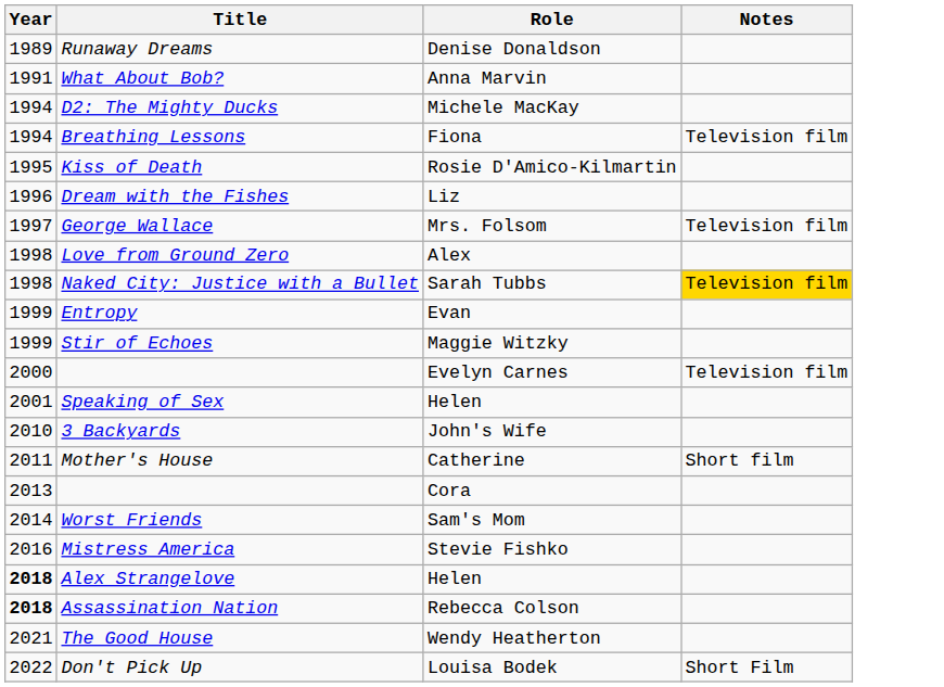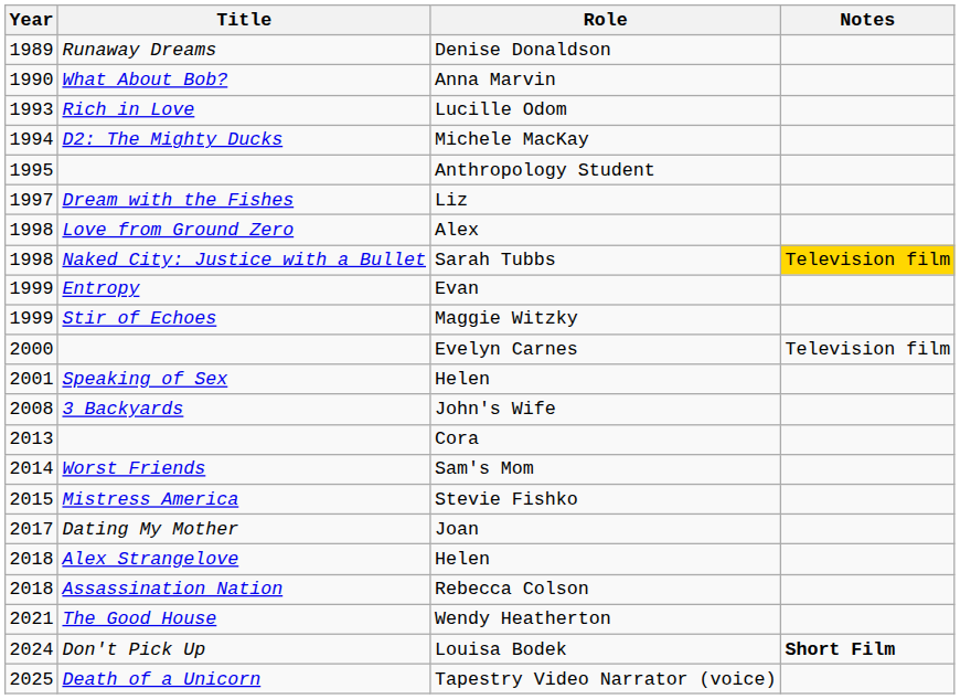Anna Marvin | Year: 1991 -> 1990
+ row: 1993 | Rich in Love | Lucille Odom
- row: 1994 | Breathing Lessons | Fiona | Television film
+ row: 1995 | Anthropology Student
- row: 1995 | Kiss of Death | Rosie D'Amico-Kilmartin
Liz | Year: 1996 -> 1997
- row: 1997 | George Wallace | Mrs. Folsom | Television film
John's Wife | Year: 2010 -> 2008
- row: 2011 | Mother's House | Catherine | Short film
Stevie Fishko | Year: 2016 -> 2015
+ row: 2017 | Dating My Mother | Joan
Alex Strangelove / Helen | Year: bold -> normal
Rebecca Colson | Year: bold -> normal
Louisa Bodek | Year: 2022 -> 2024
Louisa Bodek | Notes: normal -> bold
+ row: 2025 | Death of a Unicorn | Tapestry Video Narrator (voice)
